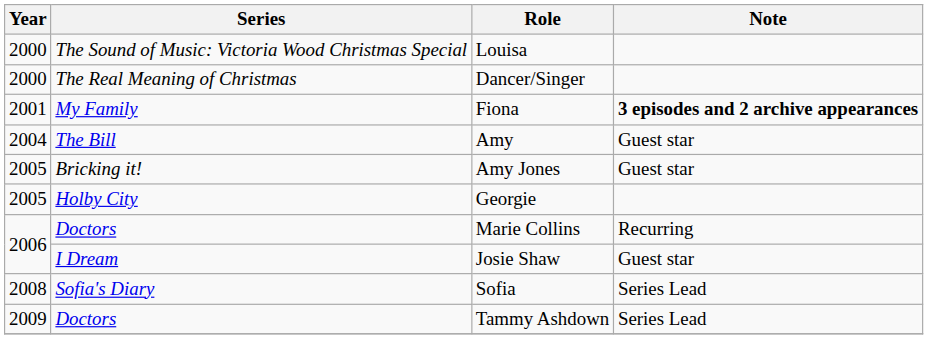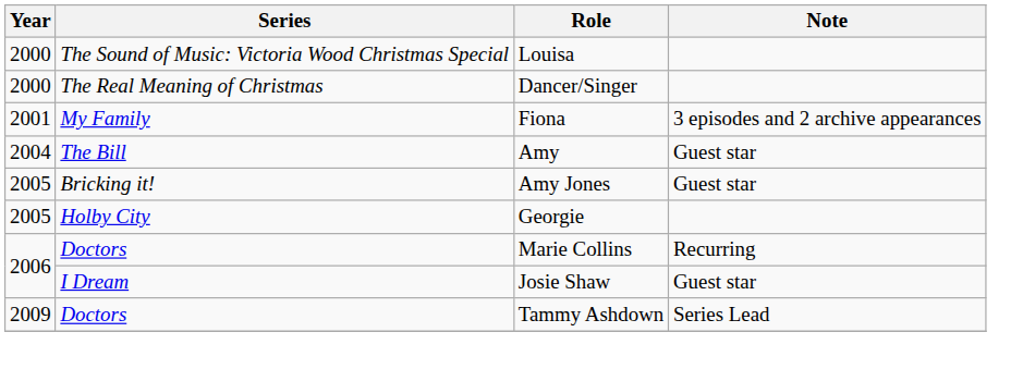Fiona | Note: bold -> normal
- row: 2008 | Sofia's Diary | Sofia | Series Lead
